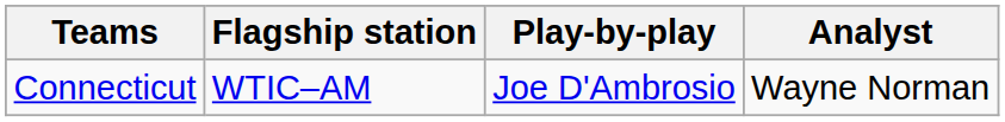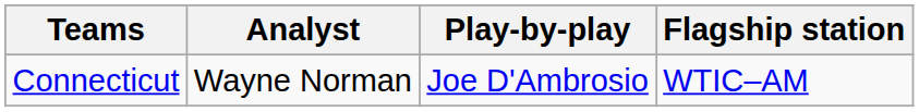columns swapped: Flagship station <-> Analyst
